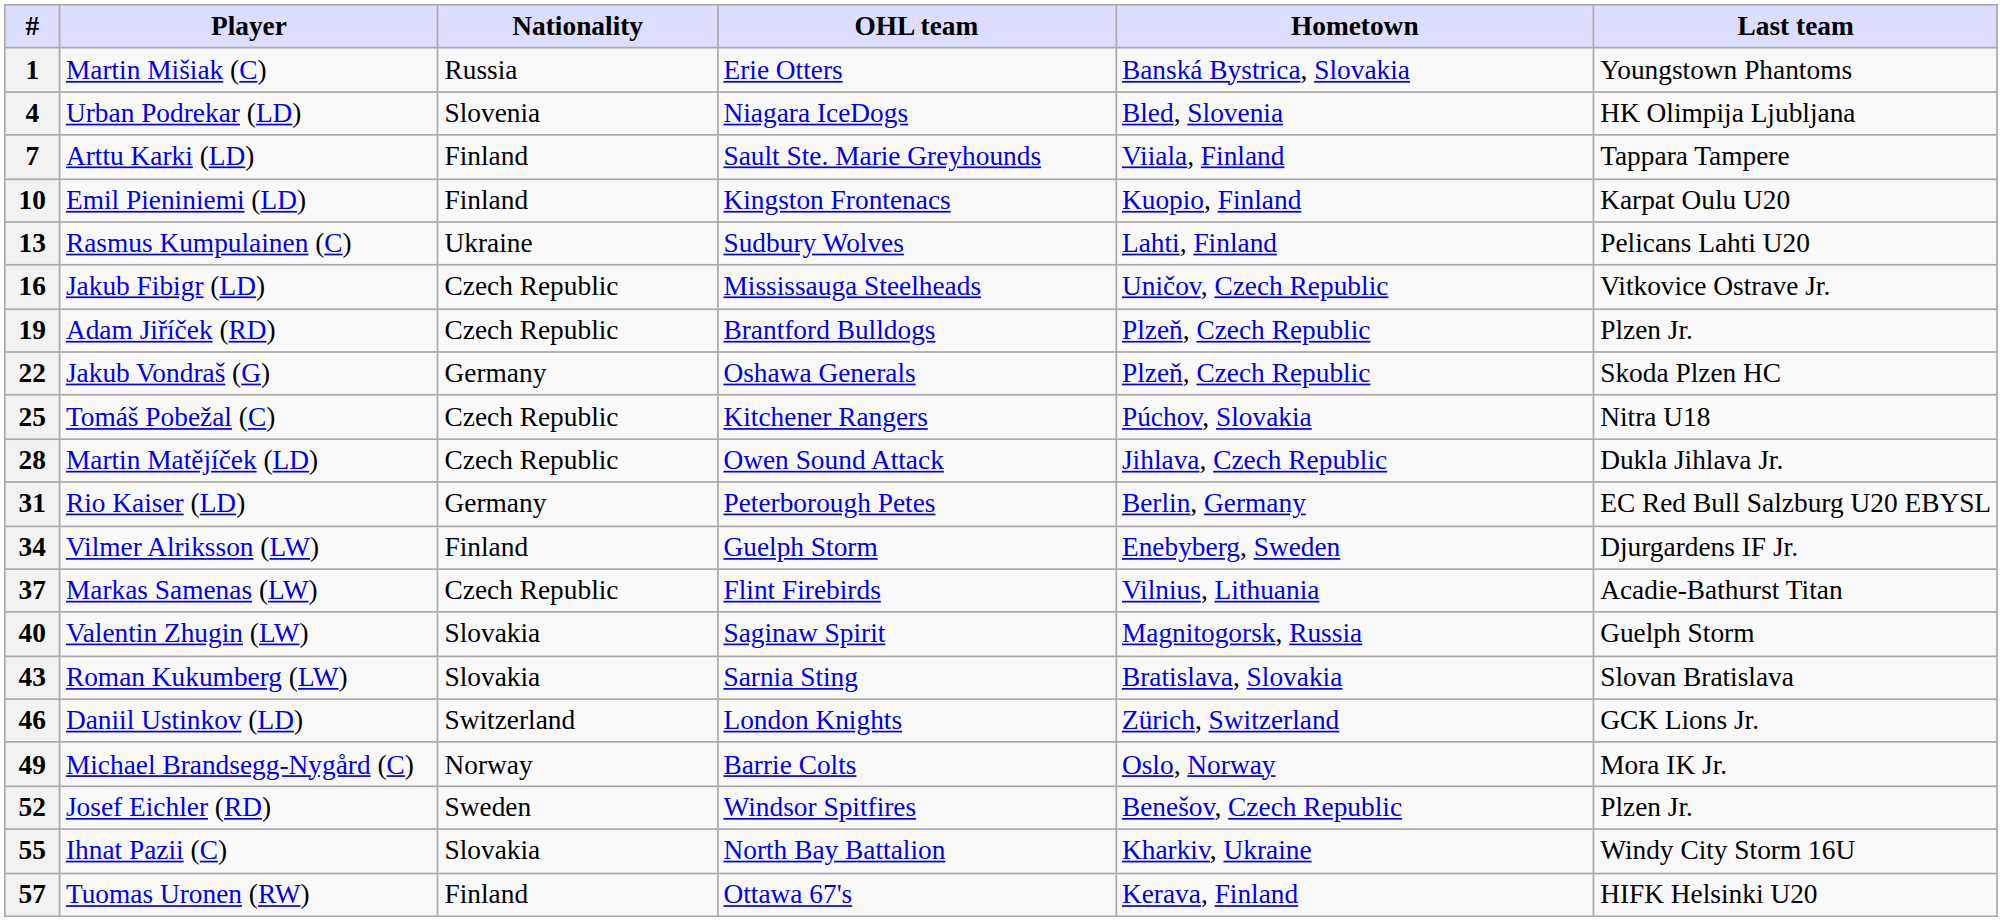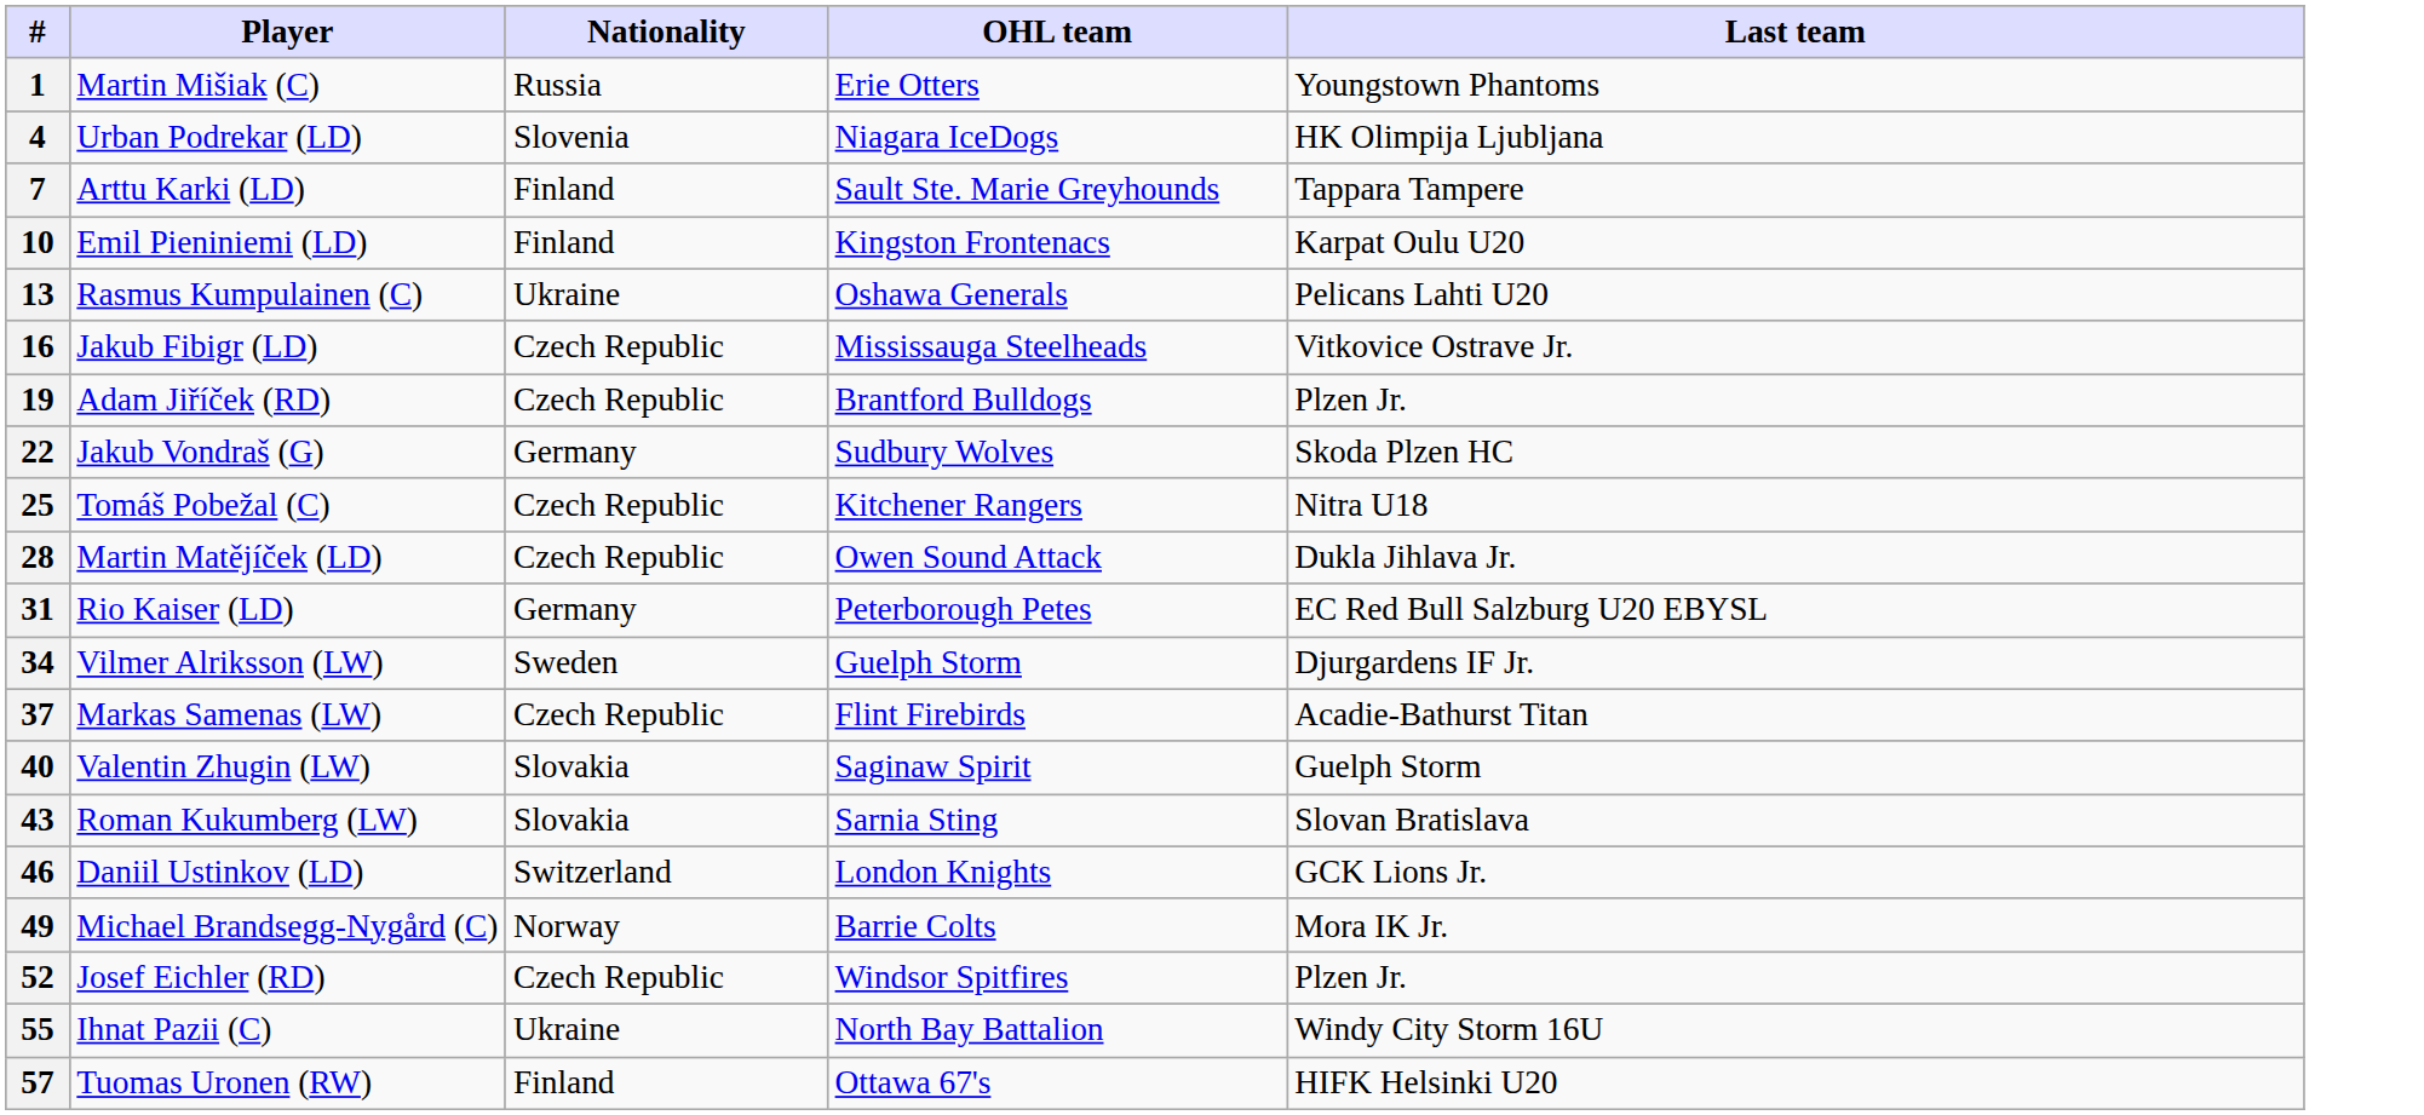- column: Hometown | Banská Bystrica, Slovakia | Bled, Slovenia | Viiala, Finland | Kuopio, Finland | Lahti, Finland | Uničov, Czech Republic | Plzeň, Czech Republic | Plzeň, Czech Republic | Púchov, Slovakia | Jihlava, Czech Republic | Berlin, Germany | Enebyberg, Sweden | Vilnius, Lithuania | Magnitogorsk, Russia | Bratislava, Slovakia | Zürich, Switzerland | Oslo, Norway | Benešov, Czech Republic | Kharkiv, Ukraine | Kerava, Finland
13 | OHL team: Sudbury Wolves -> Oshawa Generals
22 | OHL team: Oshawa Generals -> Sudbury Wolves
34 | Nationality: Finland -> Sweden
52 | Nationality: Sweden -> Czech Republic
55 | Nationality: Slovakia -> Ukraine
